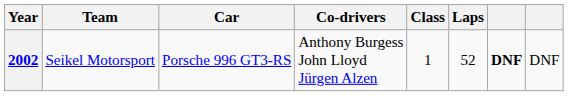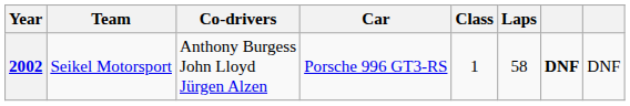columns swapped: Co-drivers <-> Car
2002 | Laps: 52 -> 58
